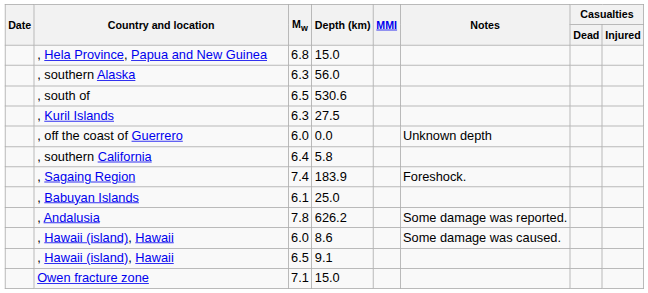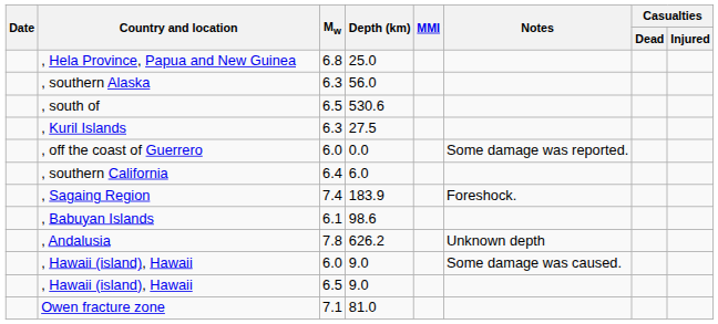, Hela Province, Papua and New Guinea | Depth (km): 15.0 -> 25.0
, off the coast of Guerrero | Notes: Unknown depth -> Some damage was reported.
, southern California | Depth (km): 5.8 -> 6.0
, Babuyan Islands | Depth (km): 25.0 -> 98.6
, Andalusia | Notes: Some damage was reported. -> Unknown depth
, Hawaii (island), Hawaii / 6.0 | Depth (km): 8.6 -> 9.0
, Hawaii (island), Hawaii / 6.5 | Depth (km): 9.1 -> 9.0
Owen fracture zone | Depth (km): 15.0 -> 81.0
